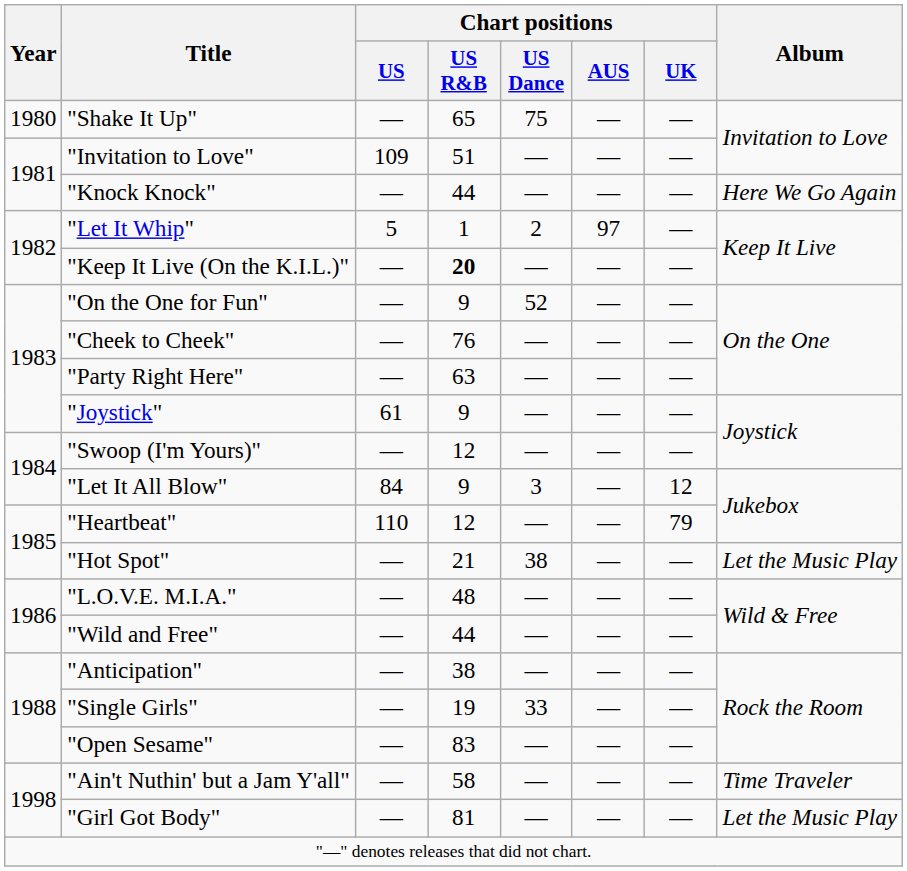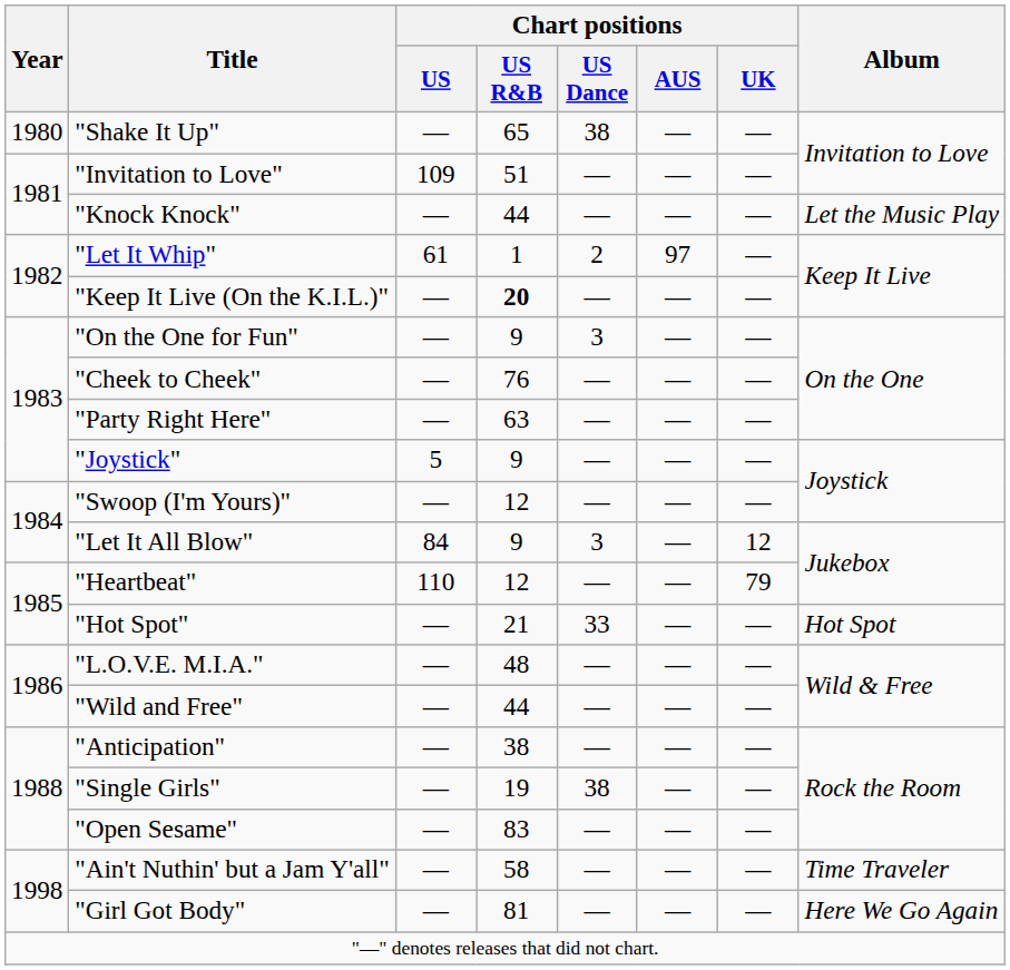"Shake It Up" | Chart positions / US Dance: 75 -> 38
"Knock Knock" | Album: Here We Go Again -> Let the Music Play
"Let It Whip" | Chart positions / US: 5 -> 61
"On the One for Fun" | Chart positions / US Dance: 52 -> 3
"Joystick" | Chart positions / US: 61 -> 5
"Hot Spot" | Chart positions / US Dance: 38 -> 33
"Hot Spot" | Album: Let the Music Play -> Hot Spot
"Single Girls" | Chart positions / US Dance: 33 -> 38
"Girl Got Body" | Album: Let the Music Play -> Here We Go Again
